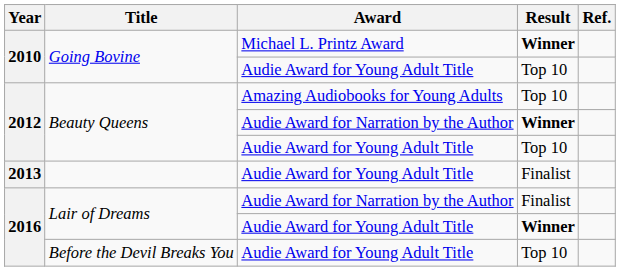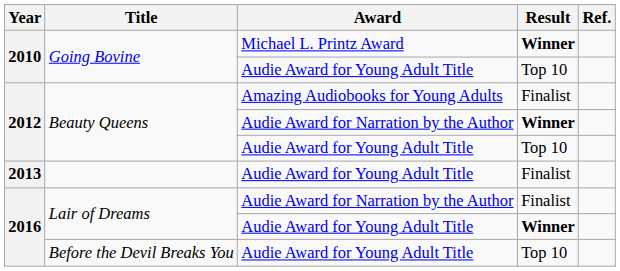Beauty Queens / Amazing Audiobooks for Young Adults | Result: Top 10 -> Finalist
